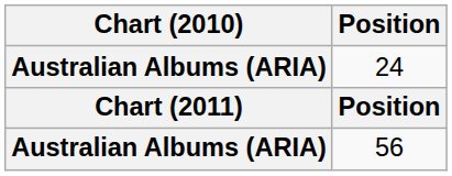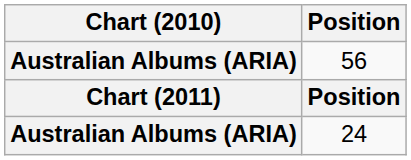rows swapped: 24 <-> 56
